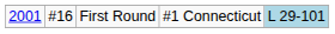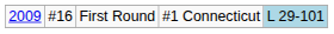First Round | column 1: 2001 -> 2009
